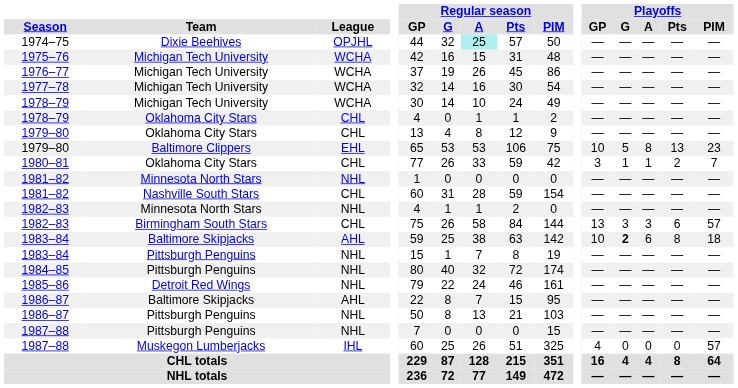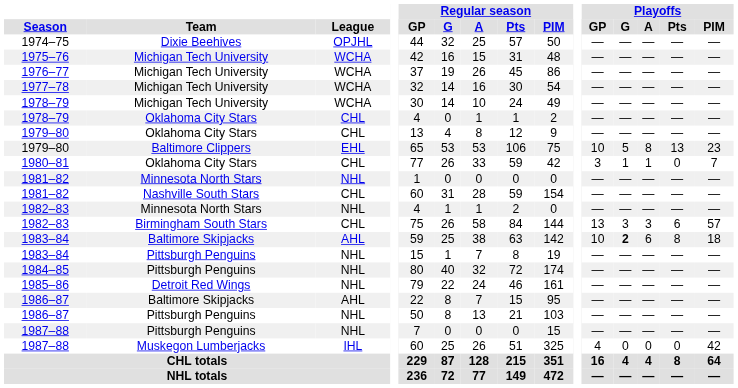1974–75 | Regular season / A: paleturquoise background -> no background
1980–81 | Playoffs / Pts: 2 -> 0
1987–88 / Muskegon Lumberjacks | Playoffs / PIM: 57 -> 42
